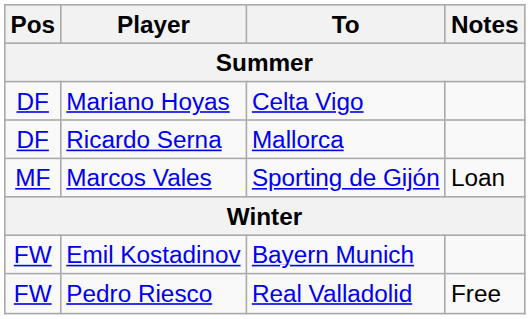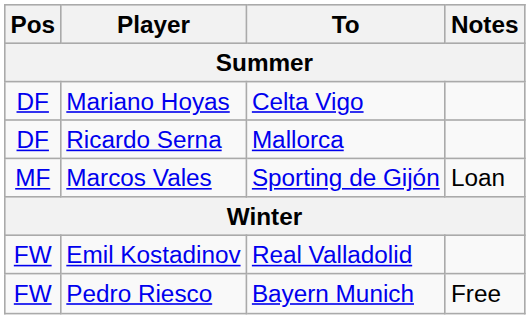Emil Kostadinov | To: Bayern Munich -> Real Valladolid
Pedro Riesco | To: Real Valladolid -> Bayern Munich
